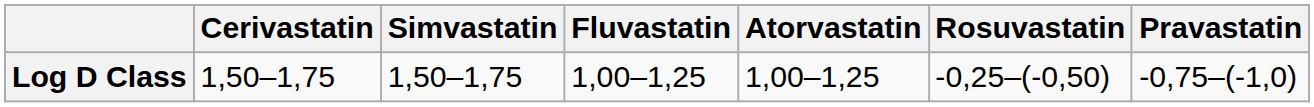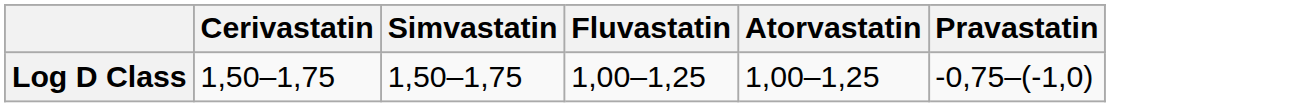- column: Rosuvastatin | -0,25–(-0,50)
